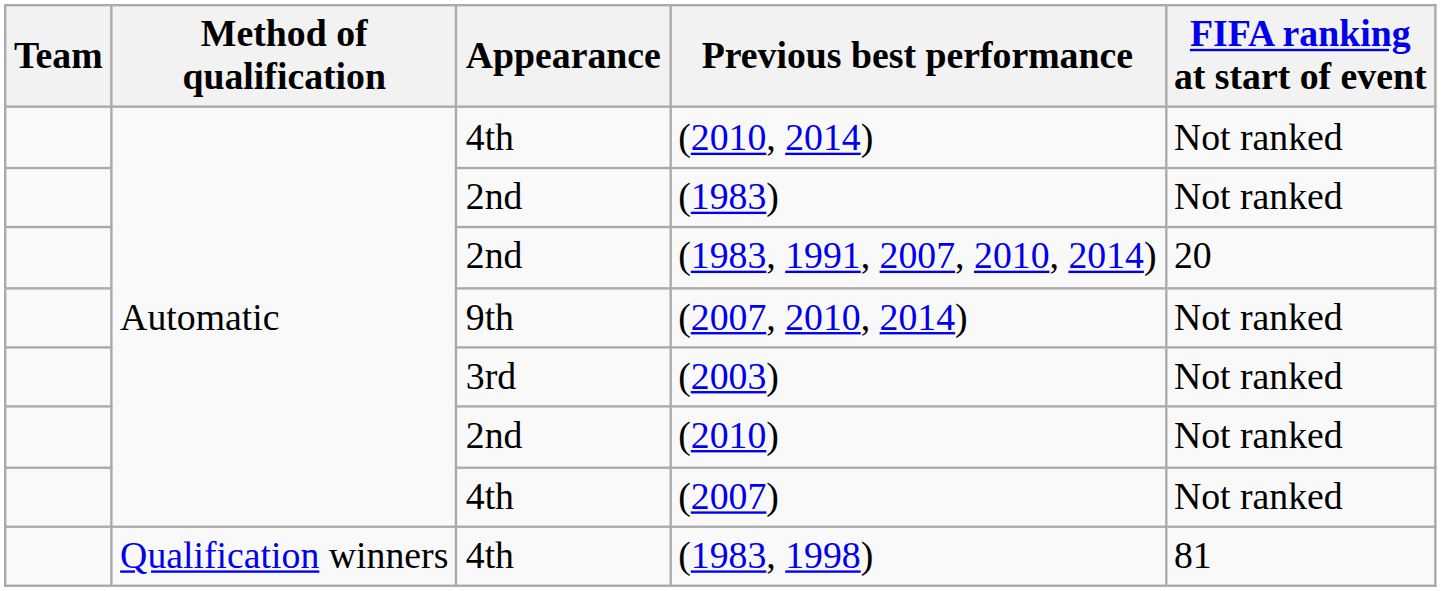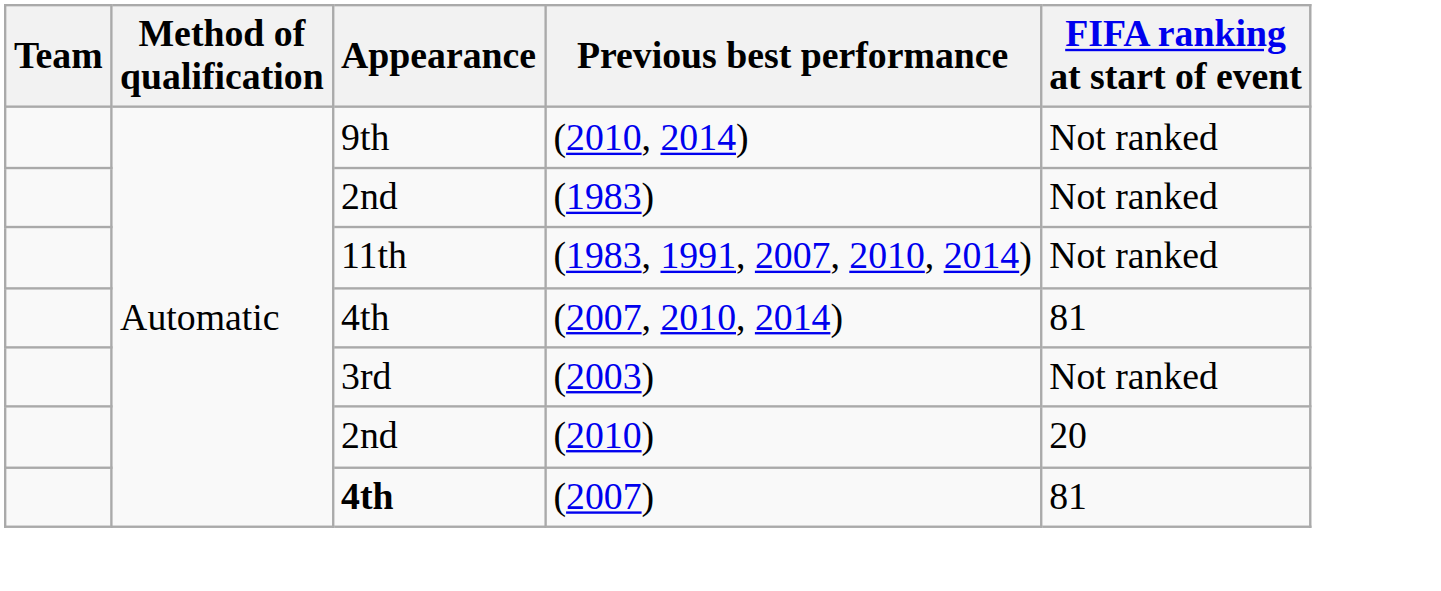(2010, 2014) | Appearance: 4th -> 9th
(1983, 1991, 2007, 2010, 2014) | Appearance: 2nd -> 11th
(1983, 1991, 2007, 2010, 2014) | FIFA ranking at start of event: 20 -> Not ranked
(2007, 2010, 2014) | Appearance: 9th -> 4th
(2007, 2010, 2014) | FIFA ranking at start of event: Not ranked -> 81
(2010) | FIFA ranking at start of event: Not ranked -> 20
(2007) | Appearance: normal -> bold
(2007) | FIFA ranking at start of event: Not ranked -> 81
- row: Qualification winners | 4th | (1983, 1998) | 81
